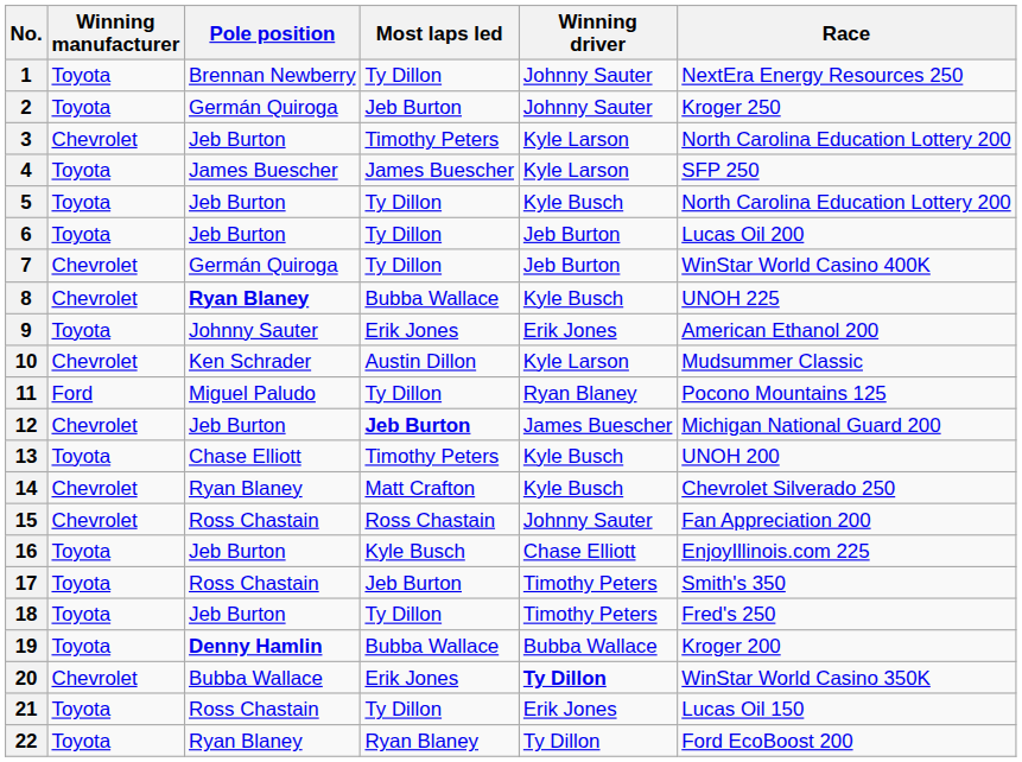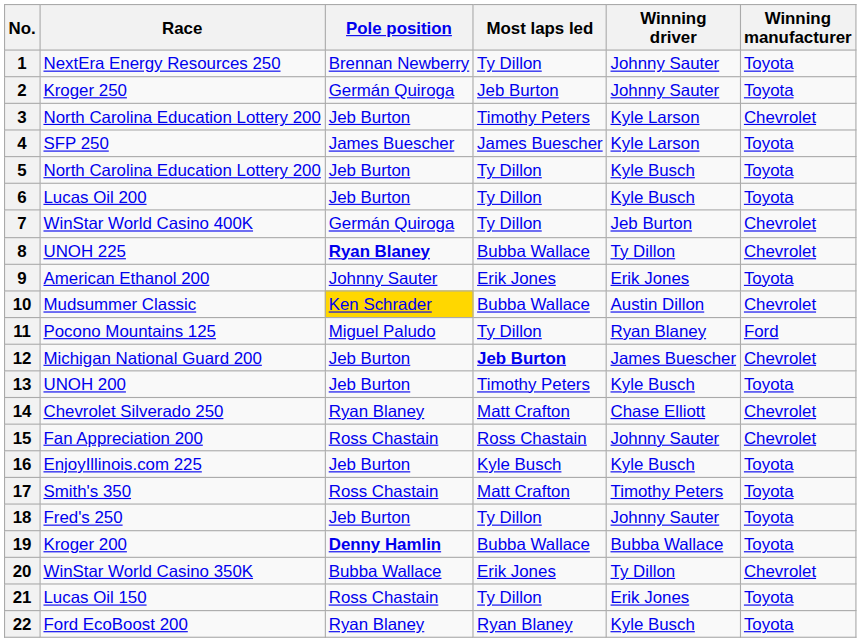columns swapped: Race <-> Winning manufacturer
6 | Winning driver: Jeb Burton -> Kyle Busch
8 | Winning driver: Kyle Busch -> Ty Dillon
10 | Pole position: no background -> gold background
10 | Most laps led: Austin Dillon -> Bubba Wallace
10 | Winning driver: Kyle Larson -> Austin Dillon
13 | Pole position: Chase Elliott -> Jeb Burton
14 | Winning driver: Kyle Busch -> Chase Elliott
16 | Winning driver: Chase Elliott -> Kyle Busch
17 | Most laps led: Jeb Burton -> Matt Crafton
18 | Winning driver: Timothy Peters -> Johnny Sauter
20 | Winning driver: bold -> normal
22 | Winning driver: Ty Dillon -> Kyle Busch
